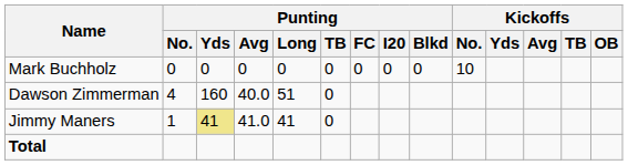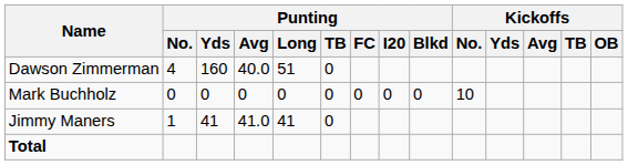rows swapped: Mark Buchholz <-> Dawson Zimmerman
Jimmy Maners | Punting / Yds: khaki background -> no background
